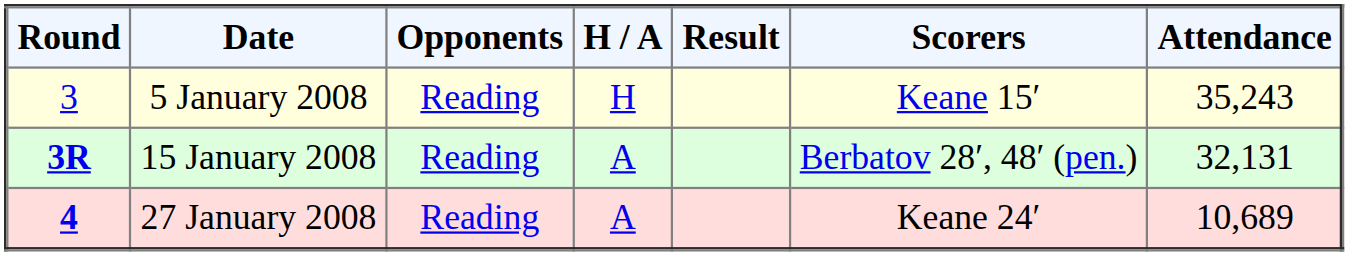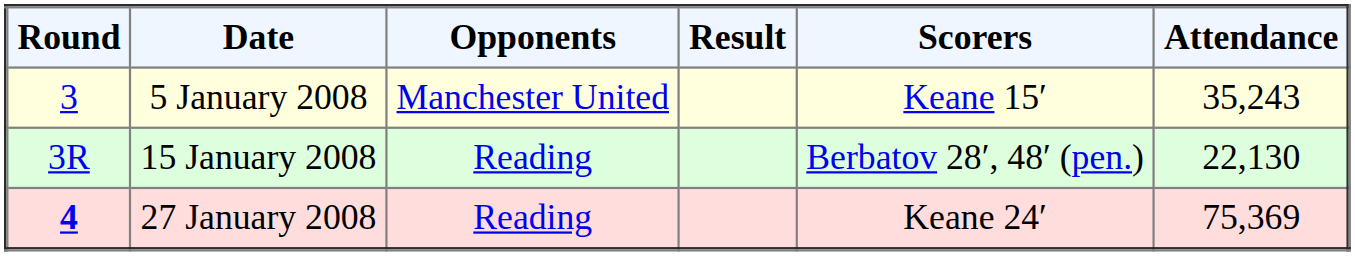- column: H / A | H | A | A
5 January 2008 | Opponents: Reading -> Manchester United
15 January 2008 | Round: bold -> normal
15 January 2008 | Attendance: 32,131 -> 22,130
27 January 2008 | Attendance: 10,689 -> 75,369
